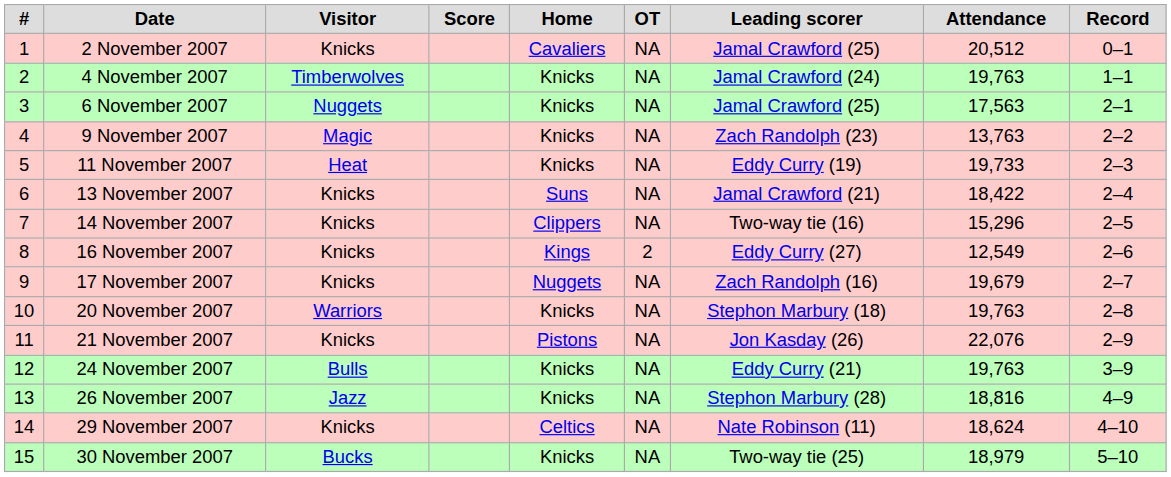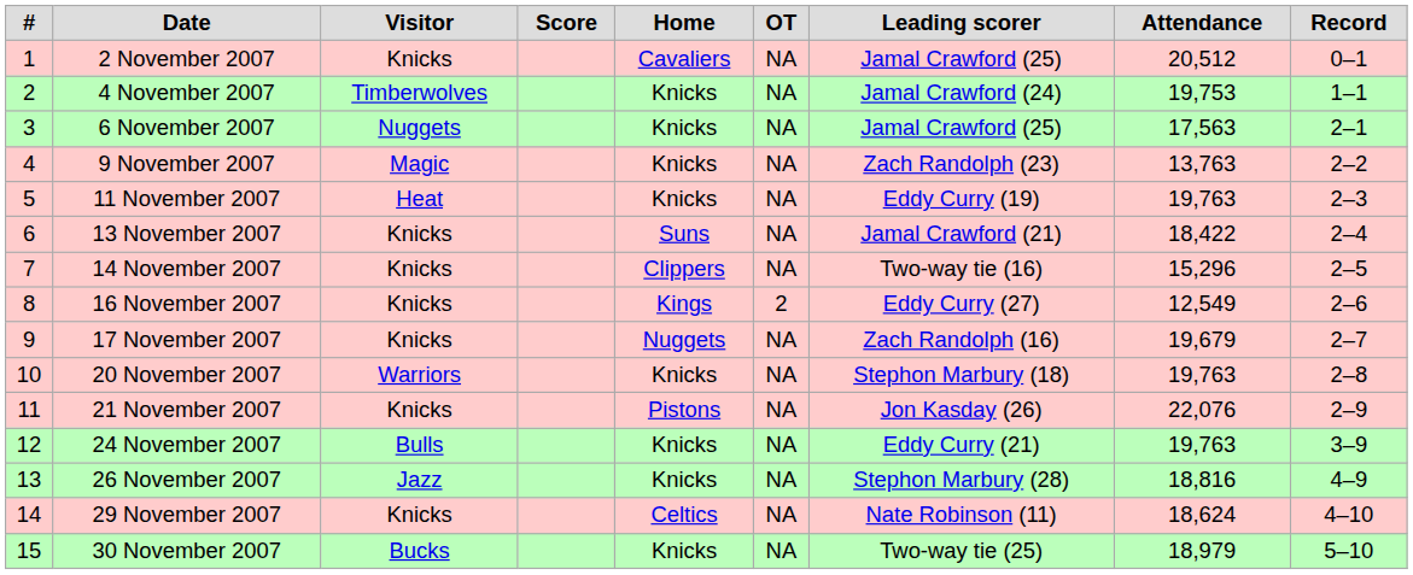4 November 2007 | Attendance: 19,763 -> 19,753
11 November 2007 | Attendance: 19,733 -> 19,763
